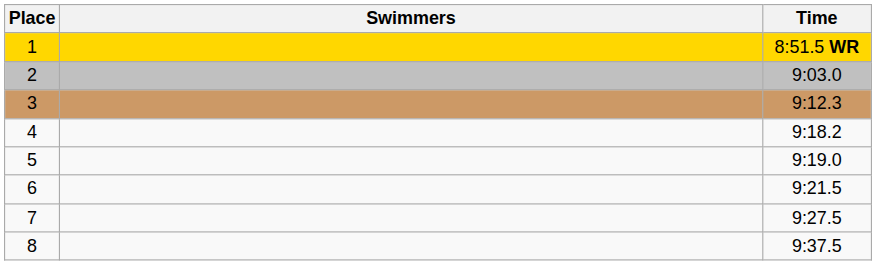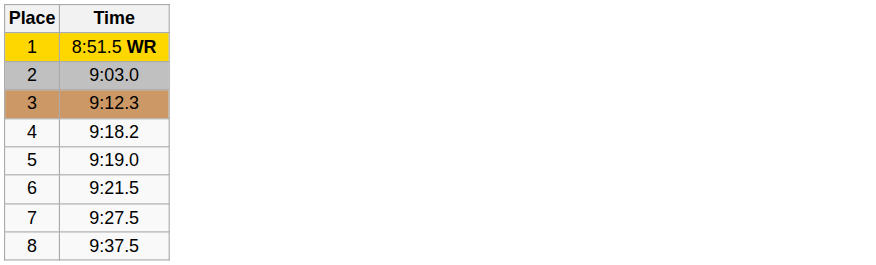- column: Swimmers
